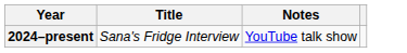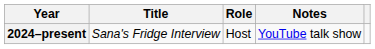+ column: Role | Host
